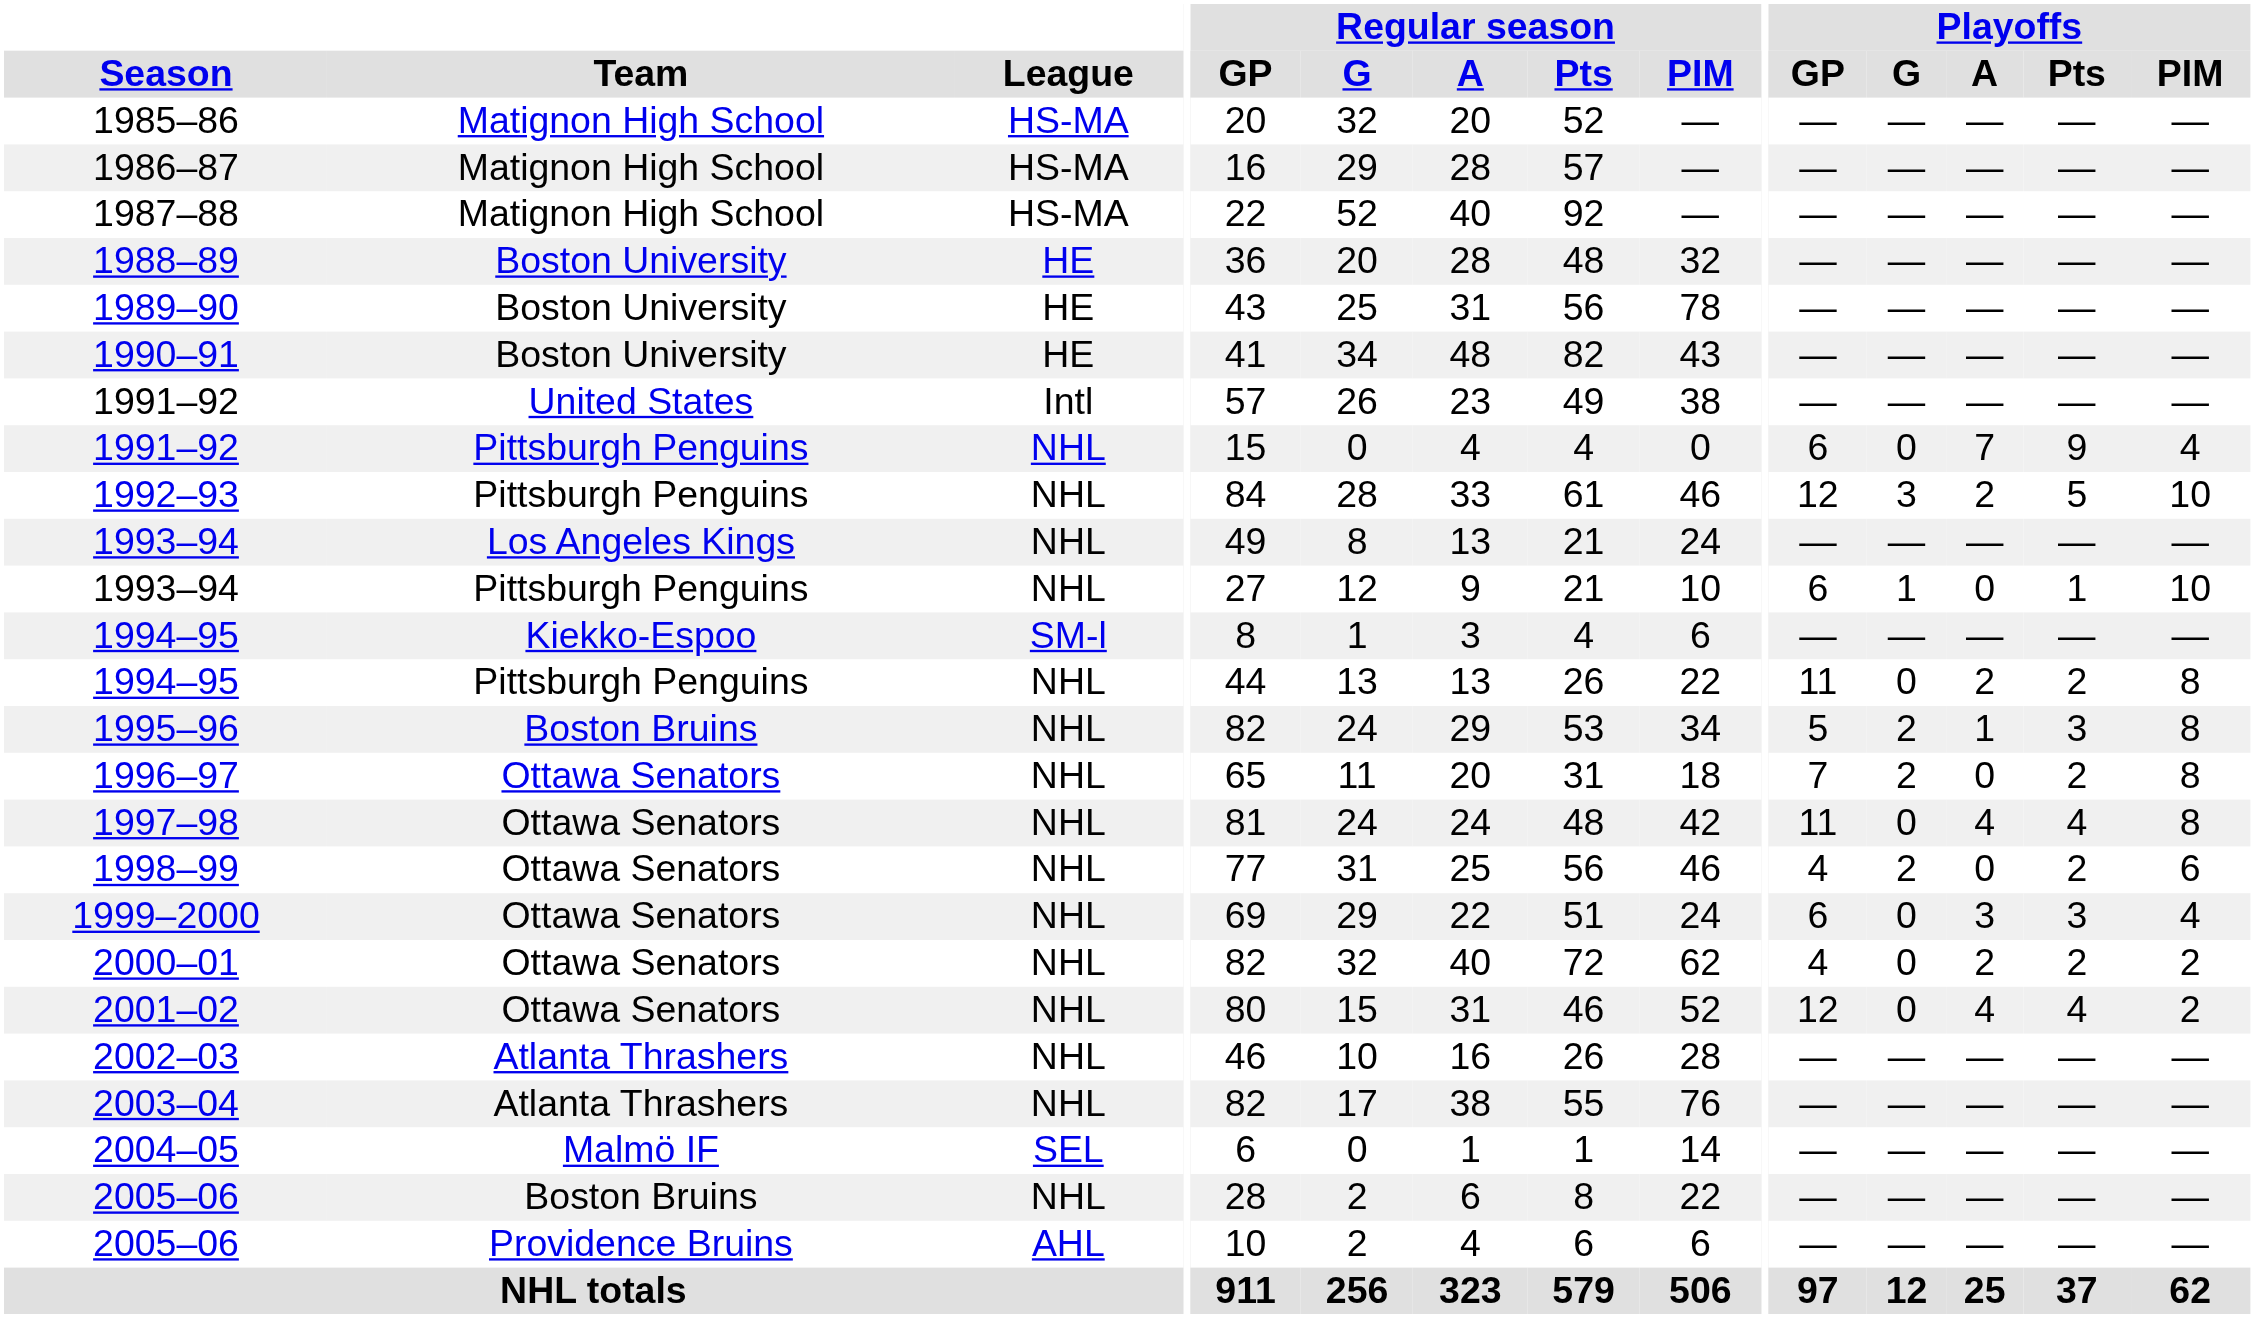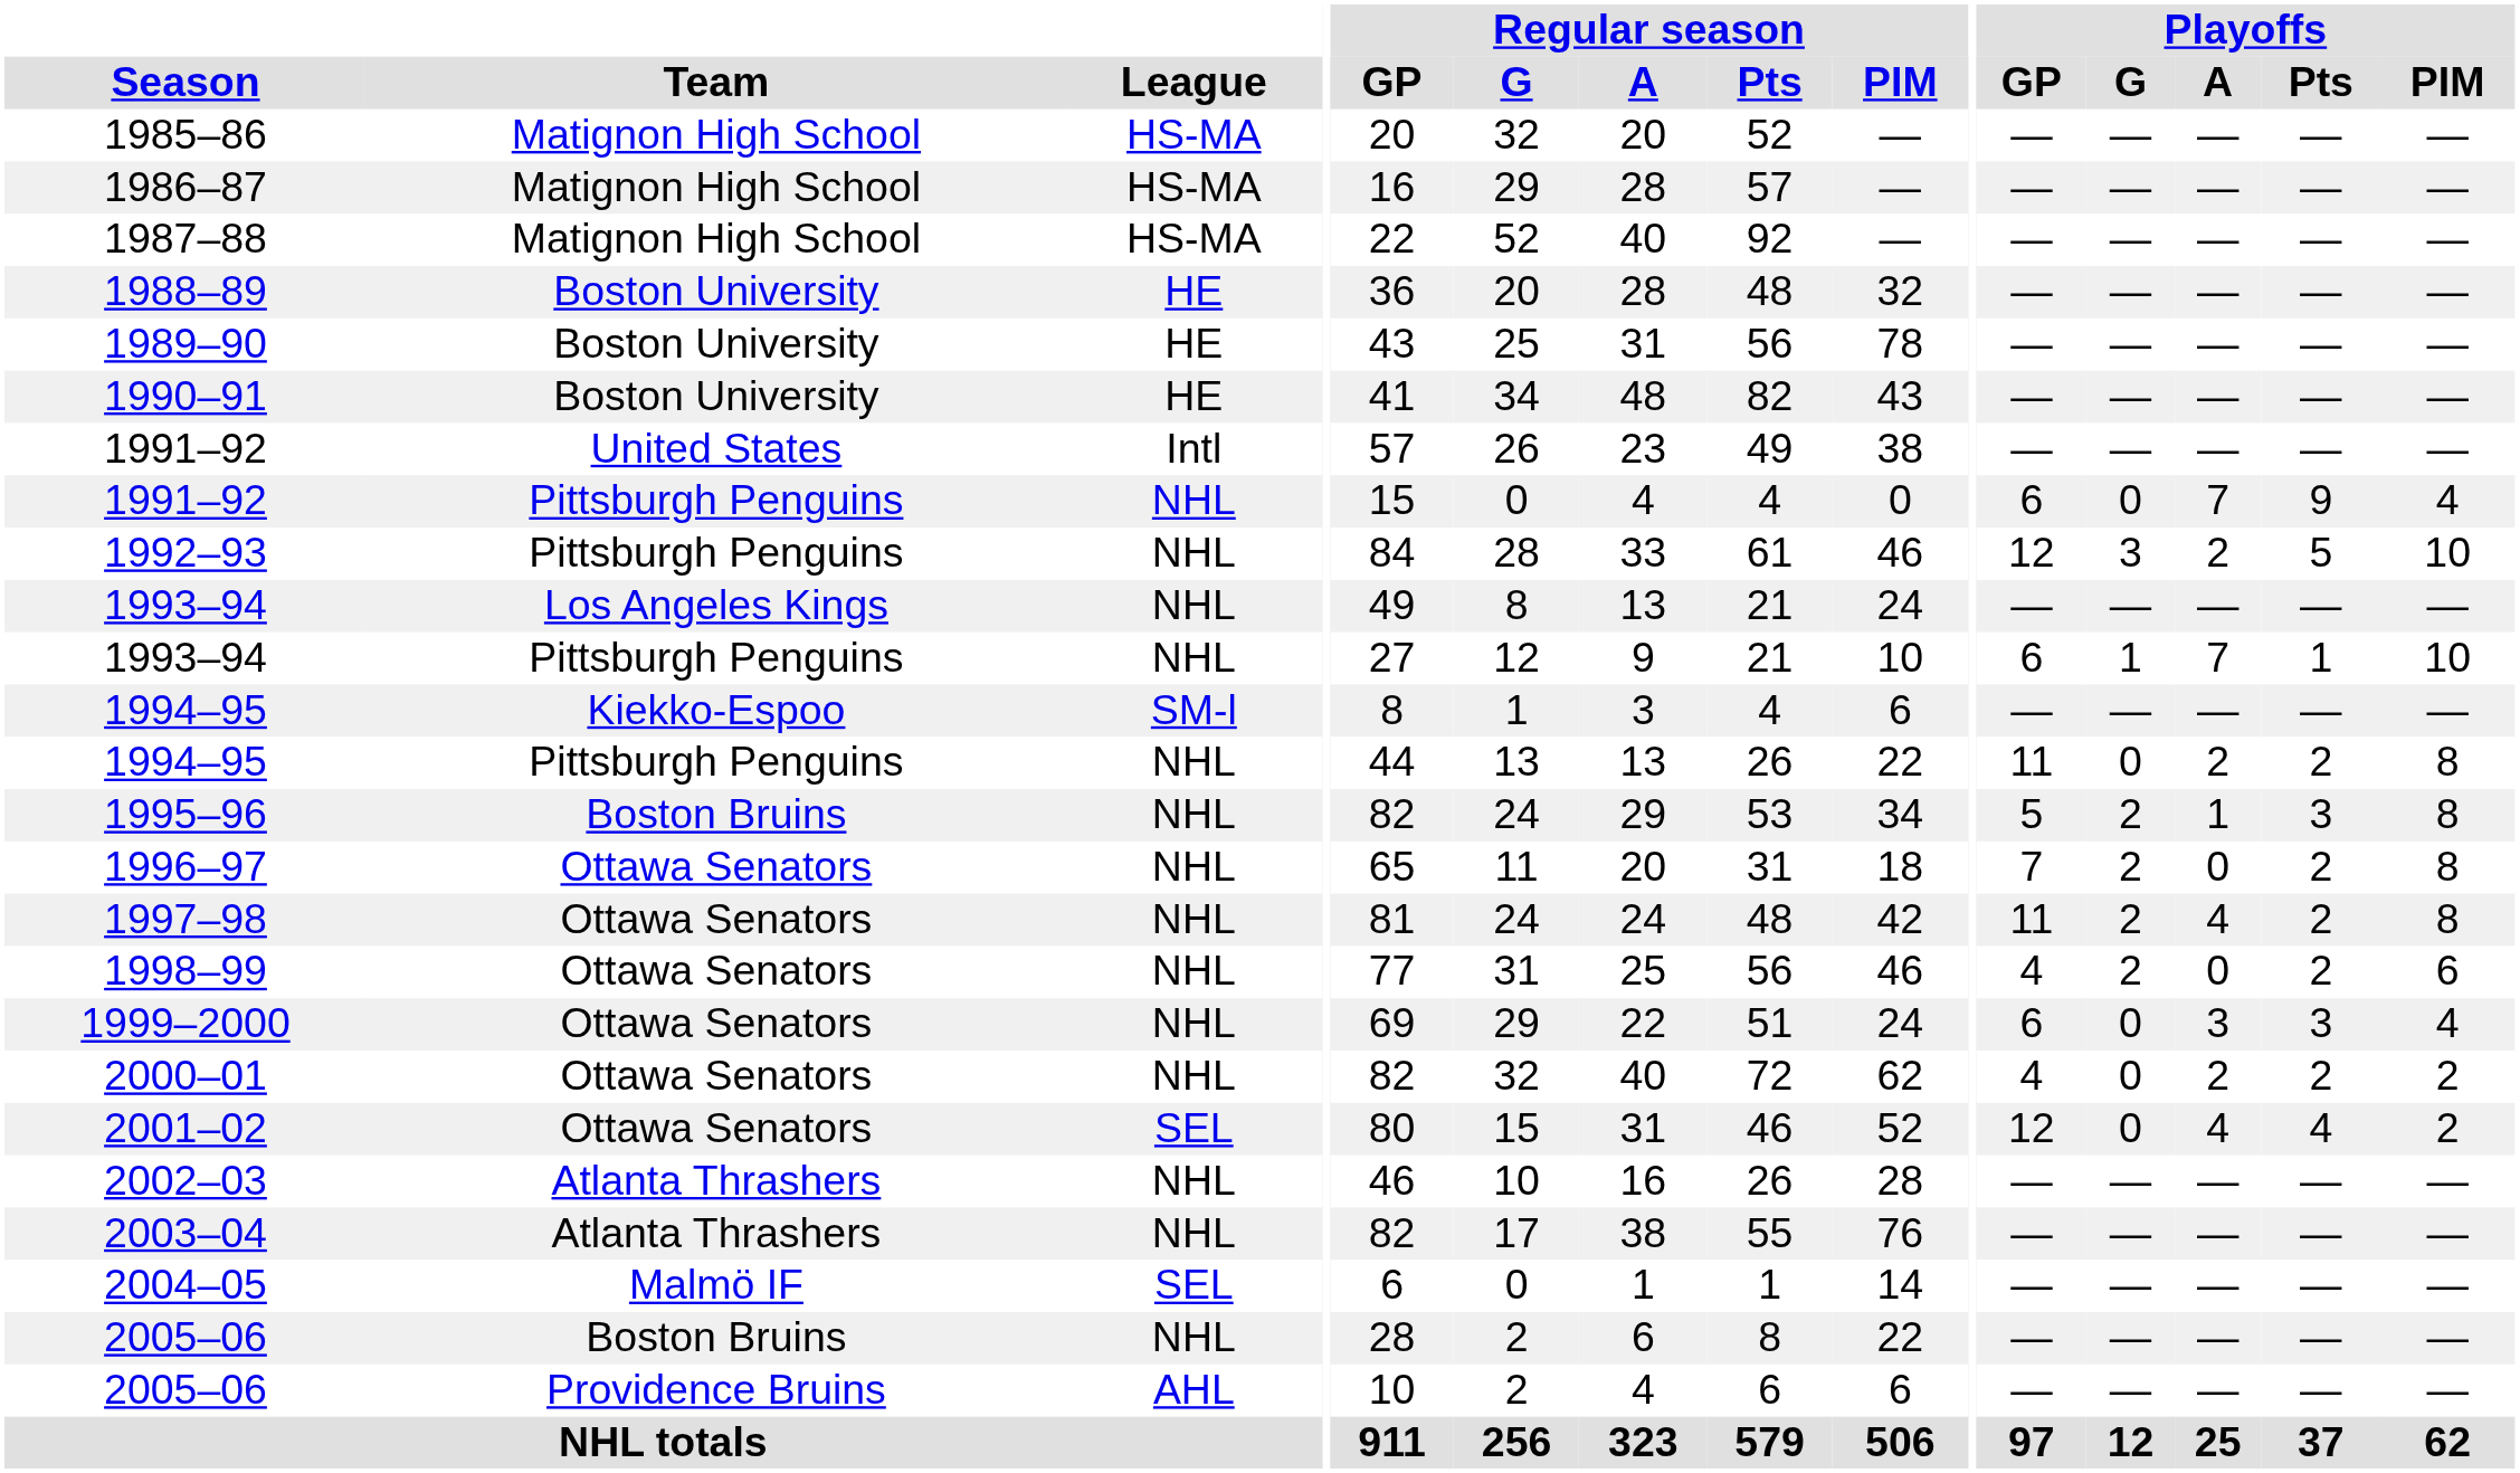1993–94 / Pittsburgh Penguins | Playoffs / A: 0 -> 7
1997–98 | Playoffs / G: 0 -> 2
1997–98 | Playoffs / Pts: 4 -> 2
2001–02 | League: NHL -> SEL
